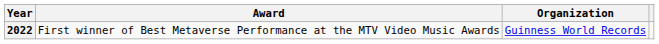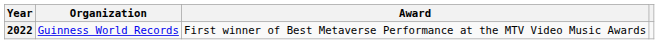columns swapped: Organization <-> Award
